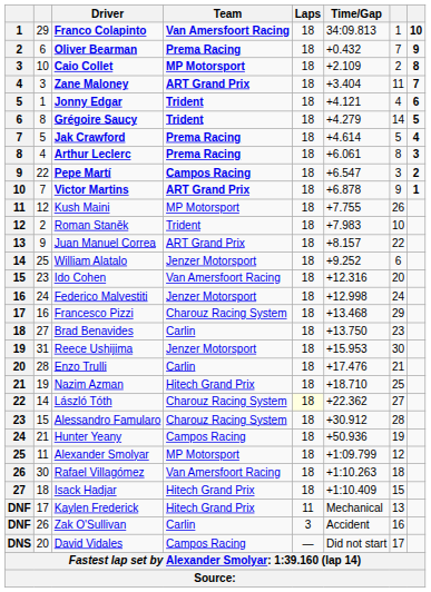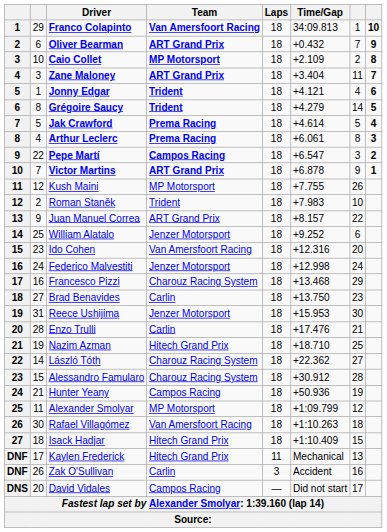Oliver Bearman | Team: Prema Racing -> ART Grand Prix
László Tóth | Laps: lightyellow background -> no background
